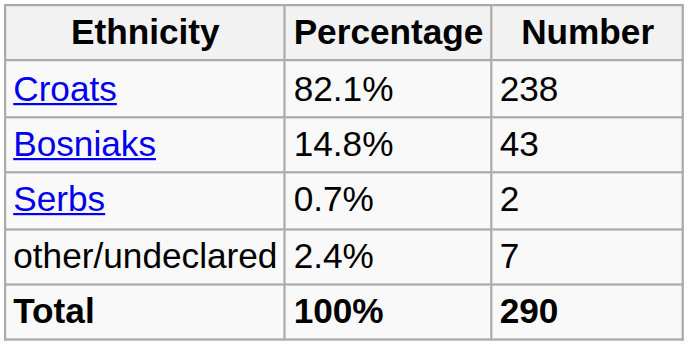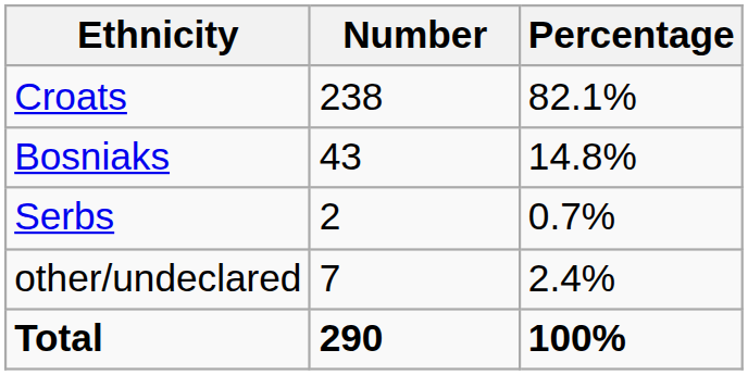columns swapped: Number <-> Percentage
